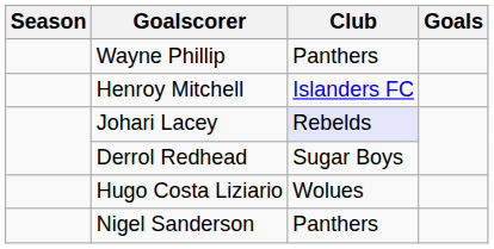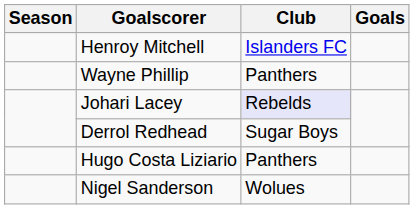rows swapped: Henroy Mitchell <-> Wayne Phillip
Hugo Costa Liziario | Club: Wolues -> Panthers
Nigel Sanderson | Club: Panthers -> Wolues
